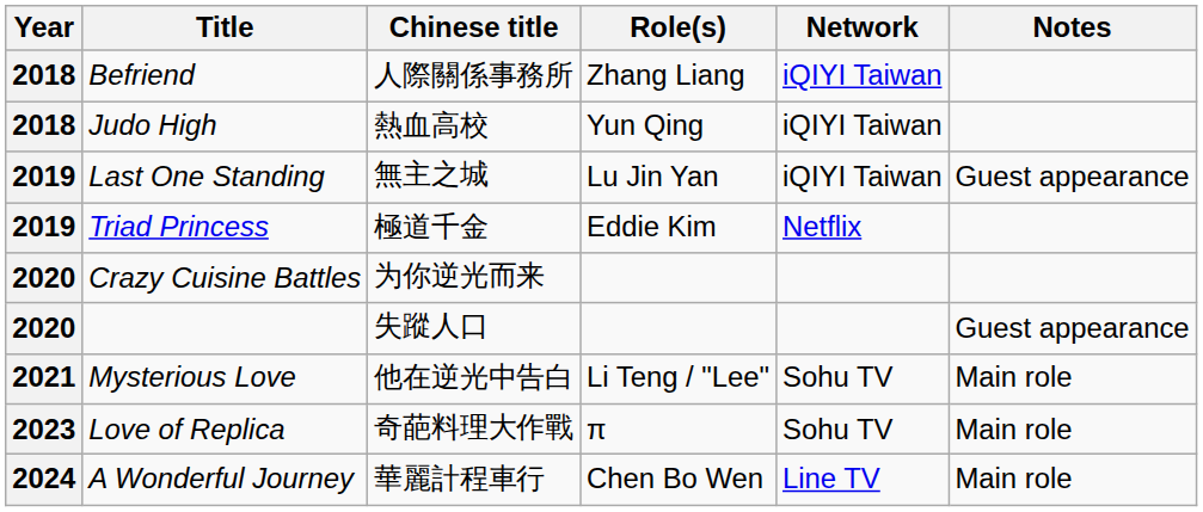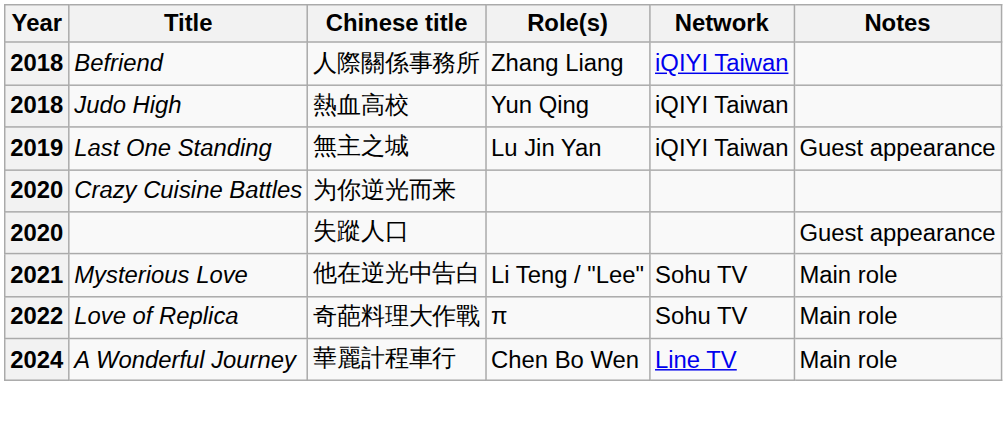- row: 2019 | Triad Princess | 極道千金 | Eddie Kim | Netflix
Love of Replica | Year: 2023 -> 2022
